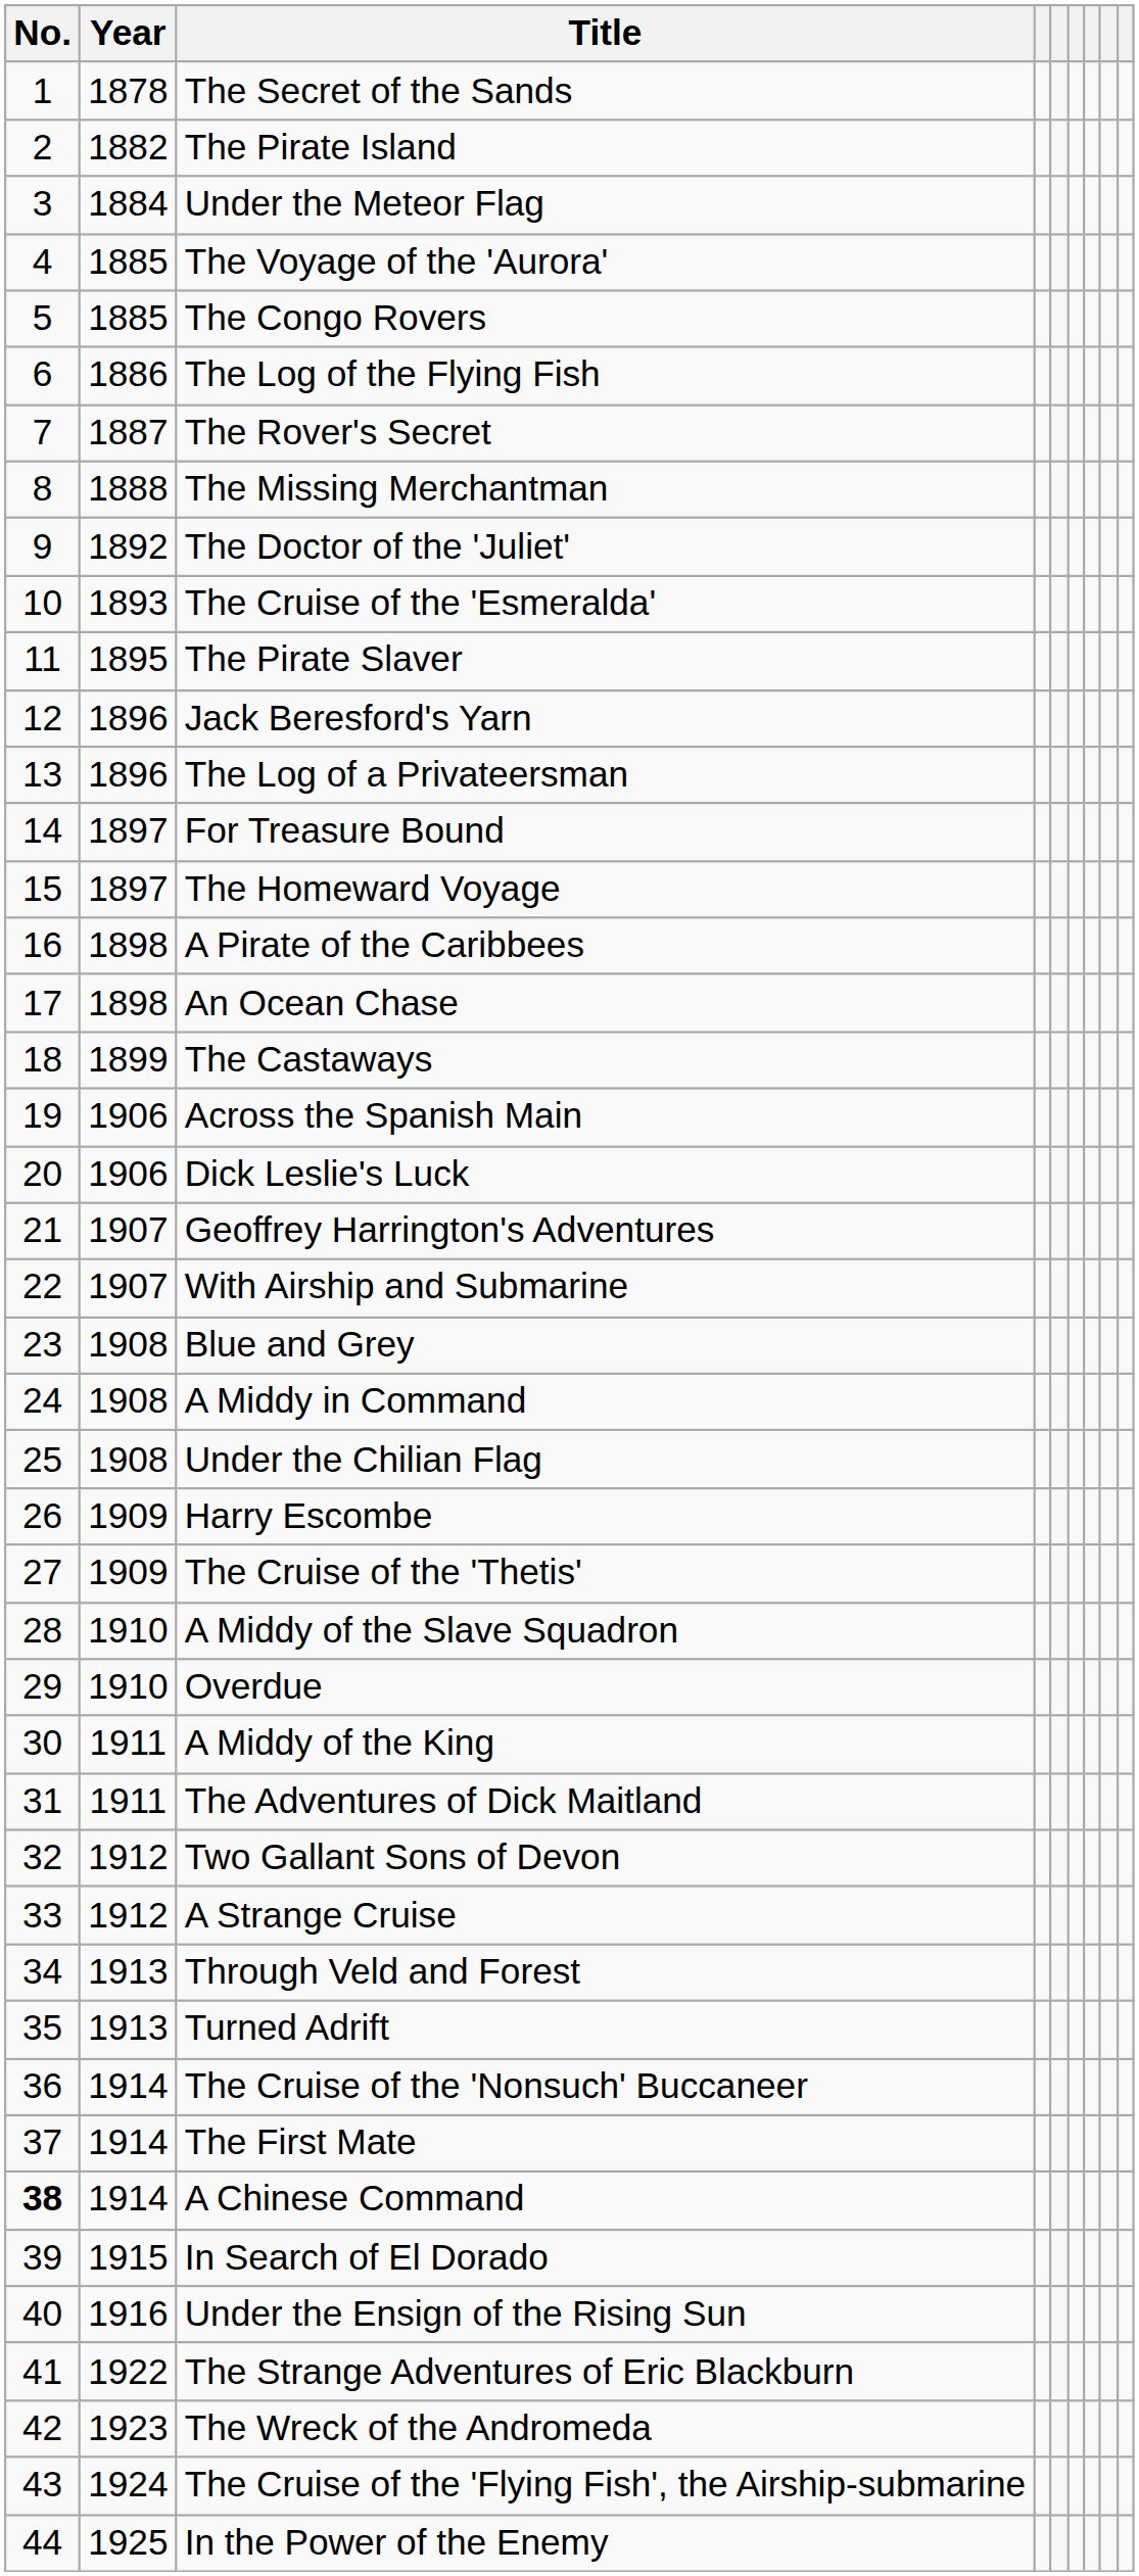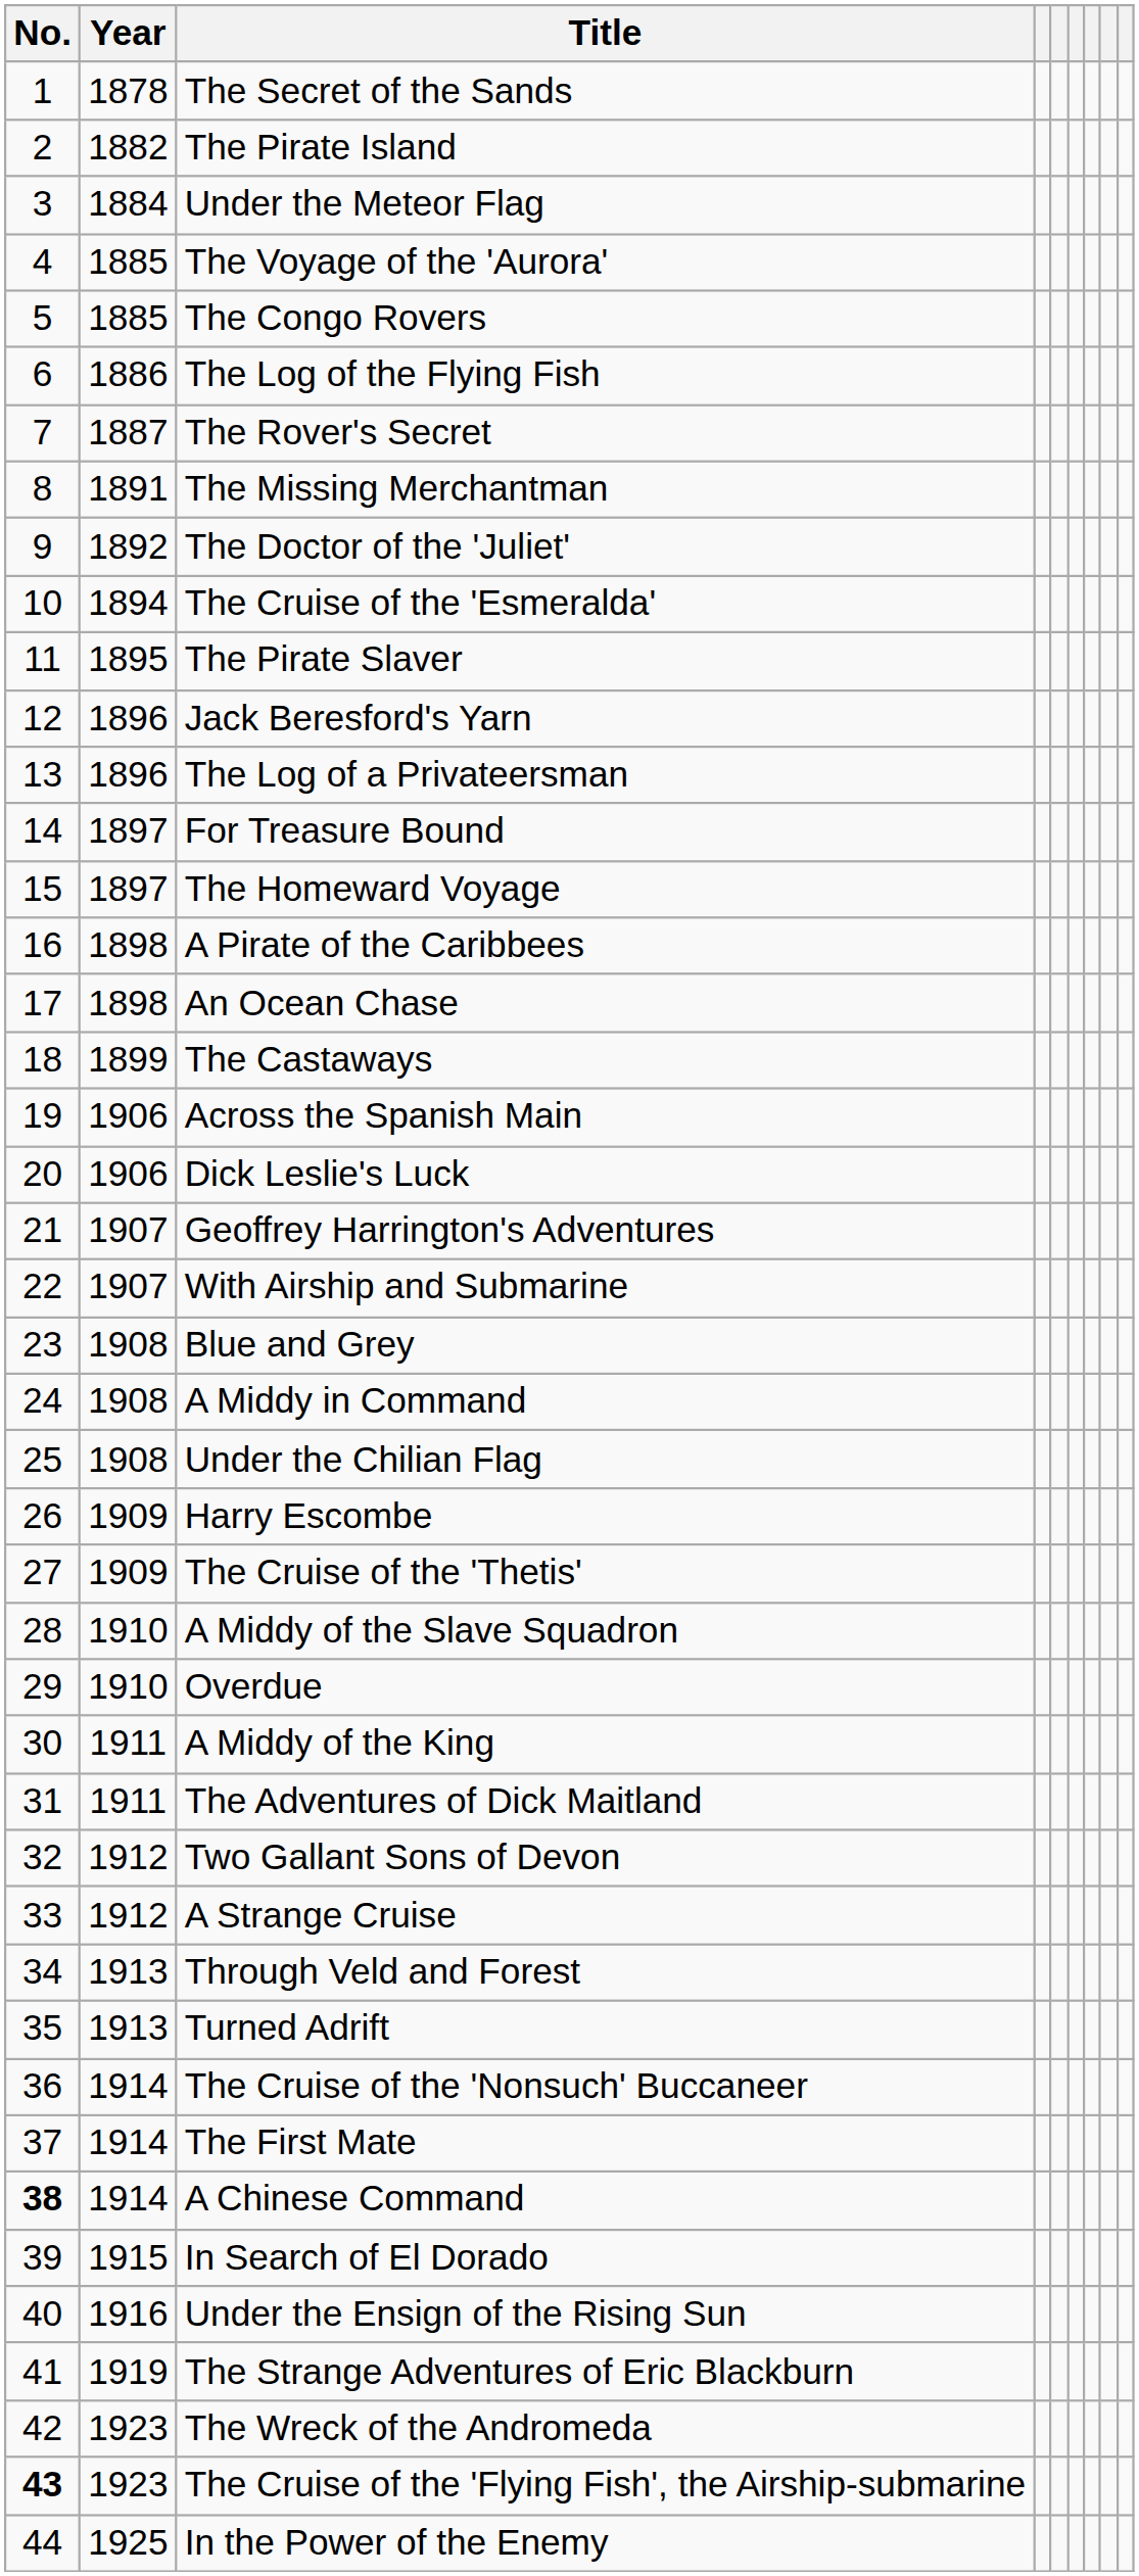The Missing Merchantman | Year: 1888 -> 1891
The Cruise of the 'Esmeralda' | Year: 1893 -> 1894
The Strange Adventures of Eric Blackburn | Year: 1922 -> 1919
The Cruise of the 'Flying Fish', the Airship-submarine | No.: normal -> bold
The Cruise of the 'Flying Fish', the Airship-submarine | Year: 1924 -> 1923
